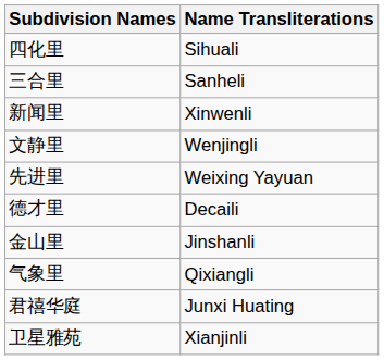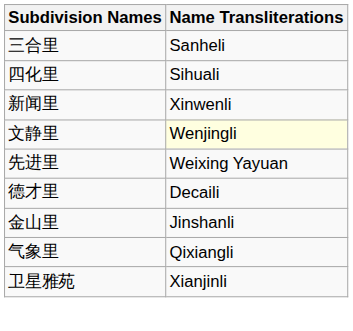rows swapped: 三合里 <-> 四化里
文静里 | Name Transliterations: no background -> lightyellow background
- row: 君禧华庭 | Junxi Huating
